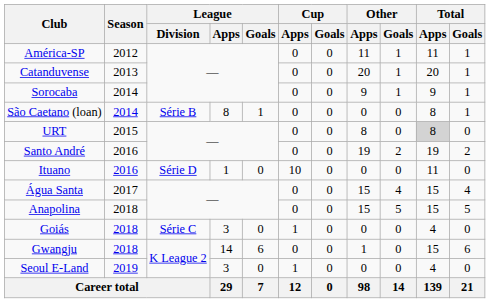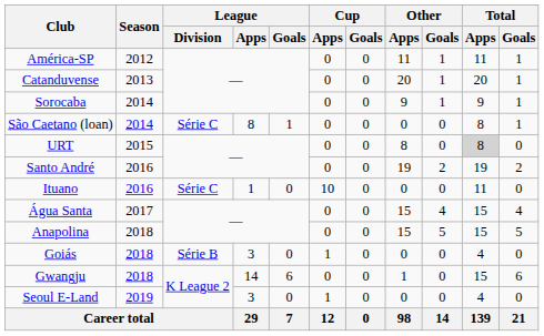São Caetano (loan) | League / Division: Série B -> Série C
Ituano | League / Division: Série D -> Série C
Goiás | League / Division: Série C -> Série B
